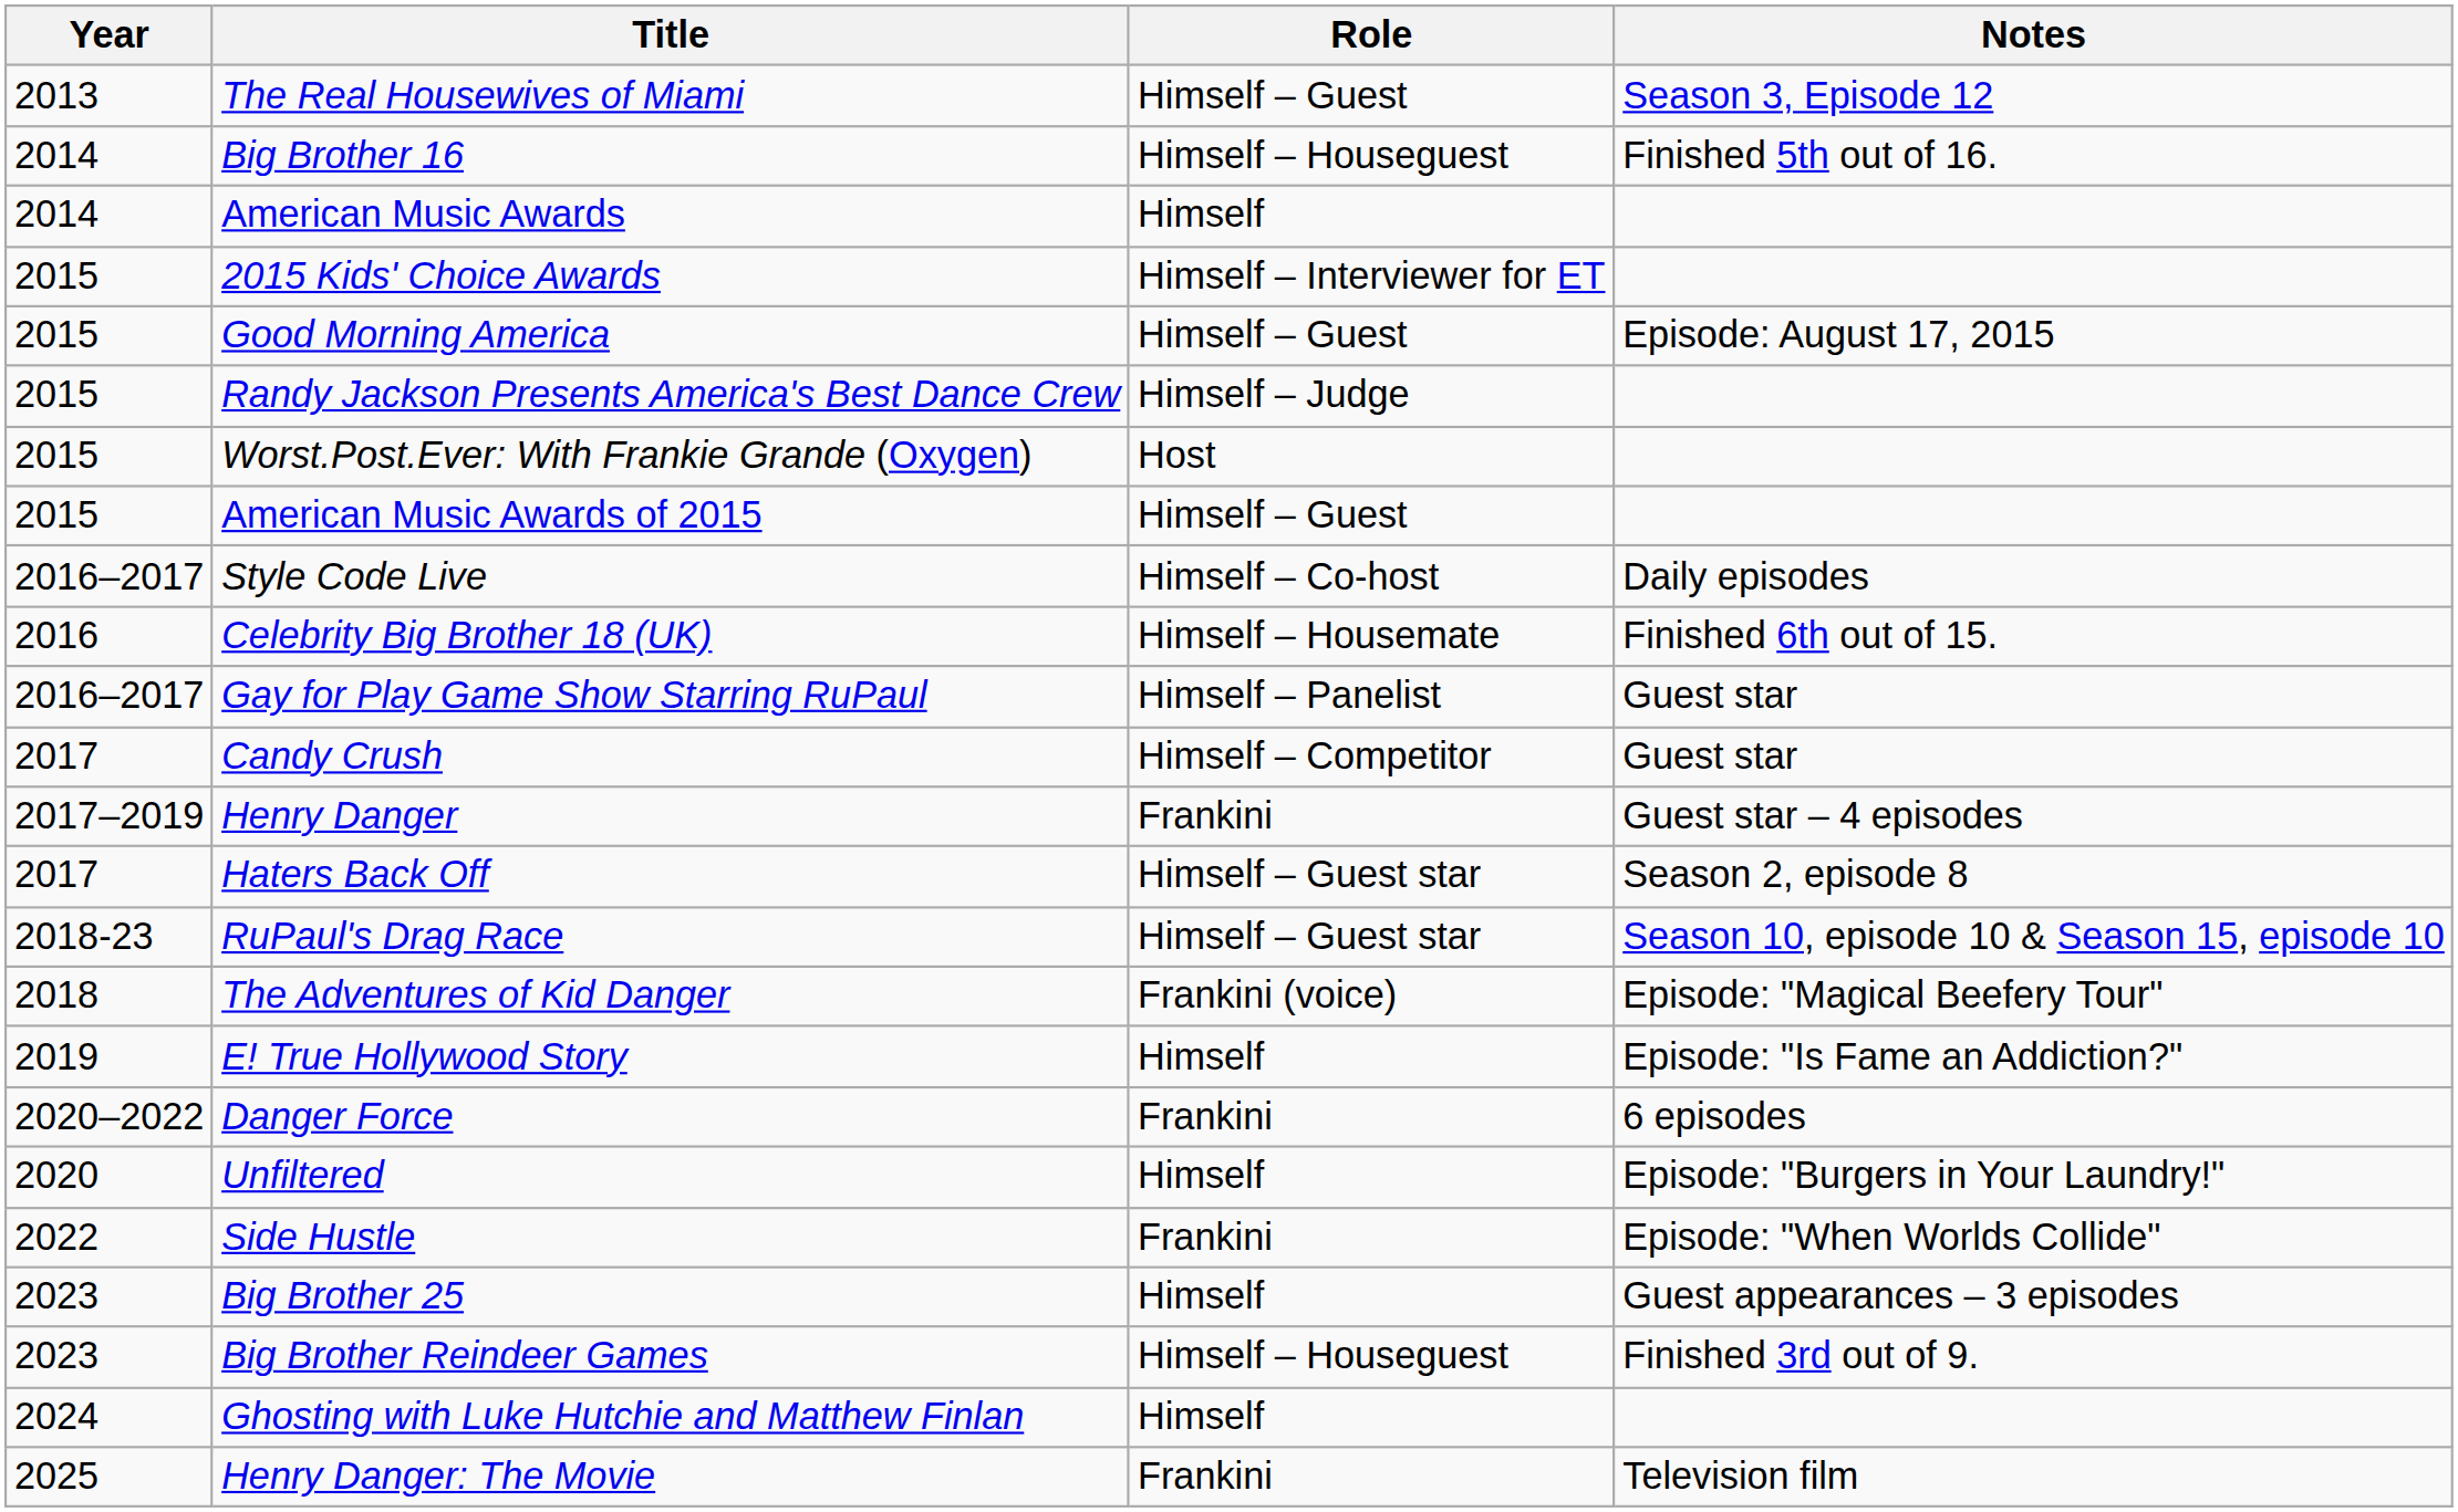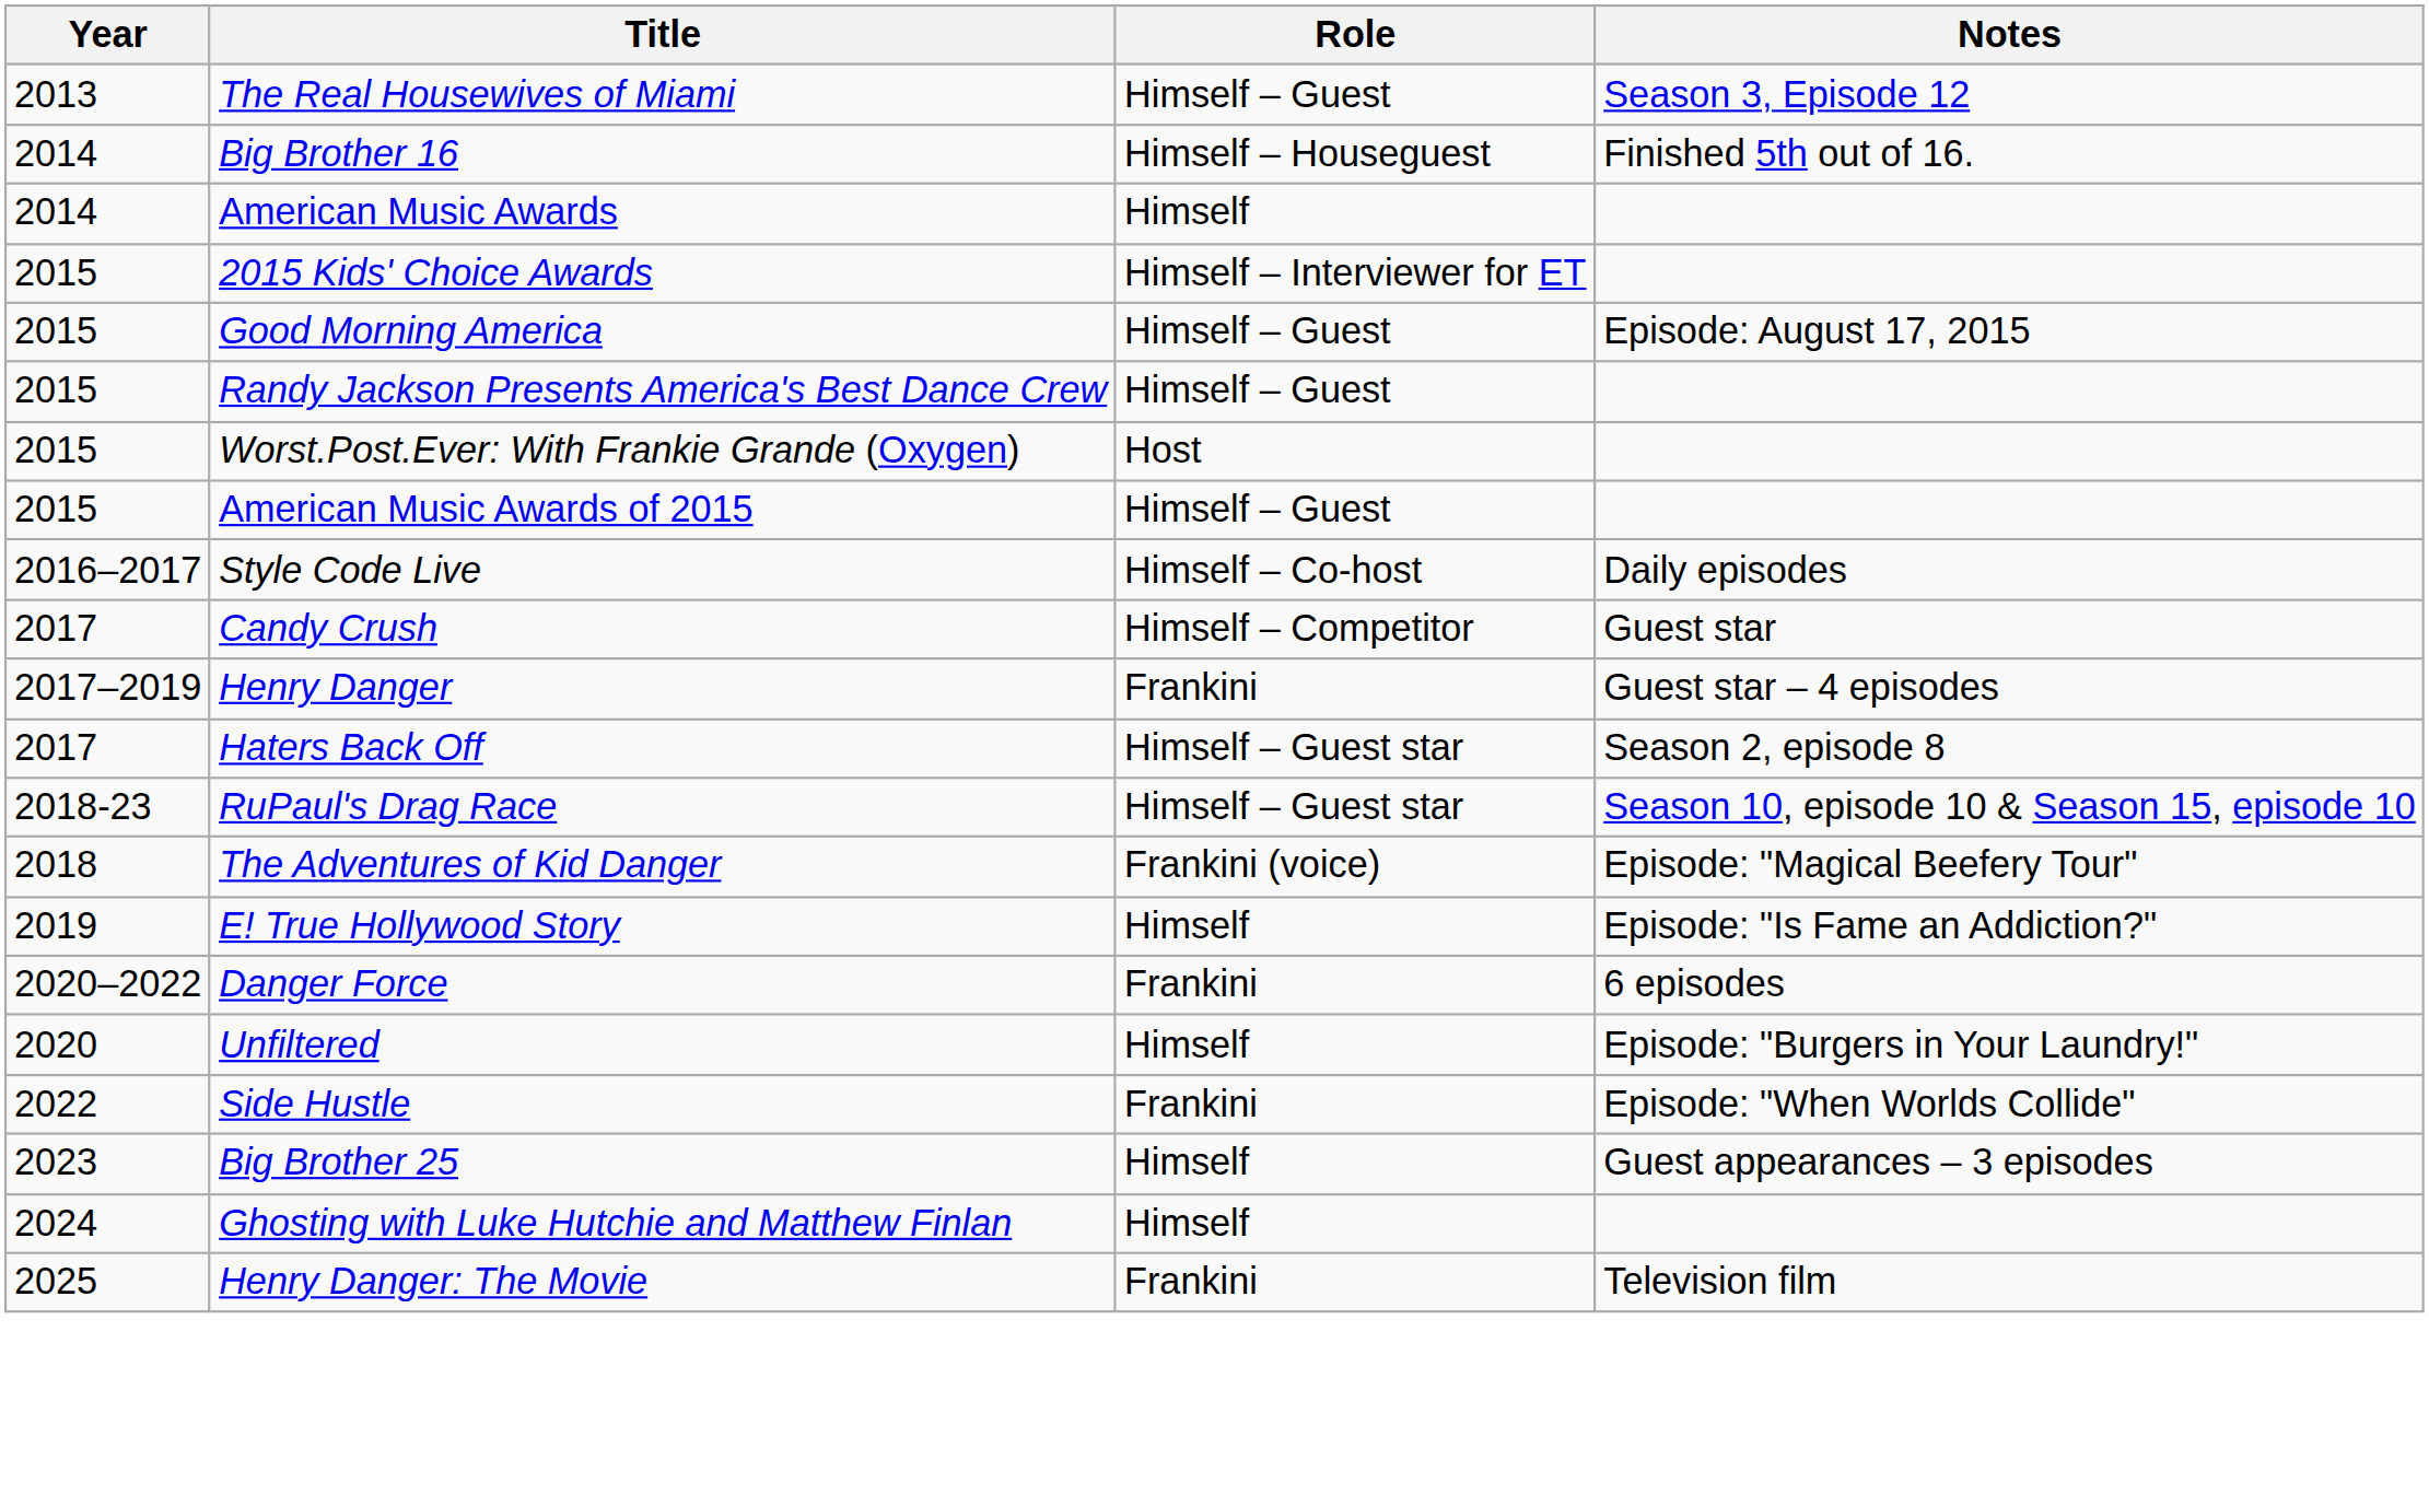Randy Jackson Presents America's Best Dance Crew | Role: Himself – Judge -> Himself – Guest
- row: 2016 | Celebrity Big Brother 18 (UK) | Himself – Housemate | Finished 6th out of 15.
- row: 2016–2017 | Gay for Play Game Show Starring RuPaul | Himself – Panelist | Guest star
- row: 2023 | Big Brother Reindeer Games | Himself – Houseguest | Finished 3rd out of 9.
